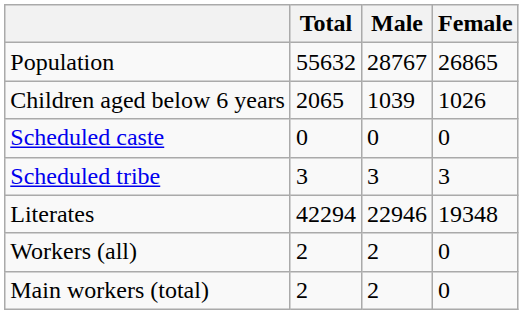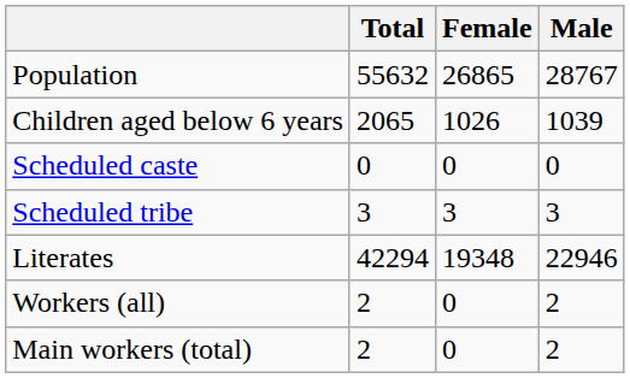columns swapped: Male <-> Female
